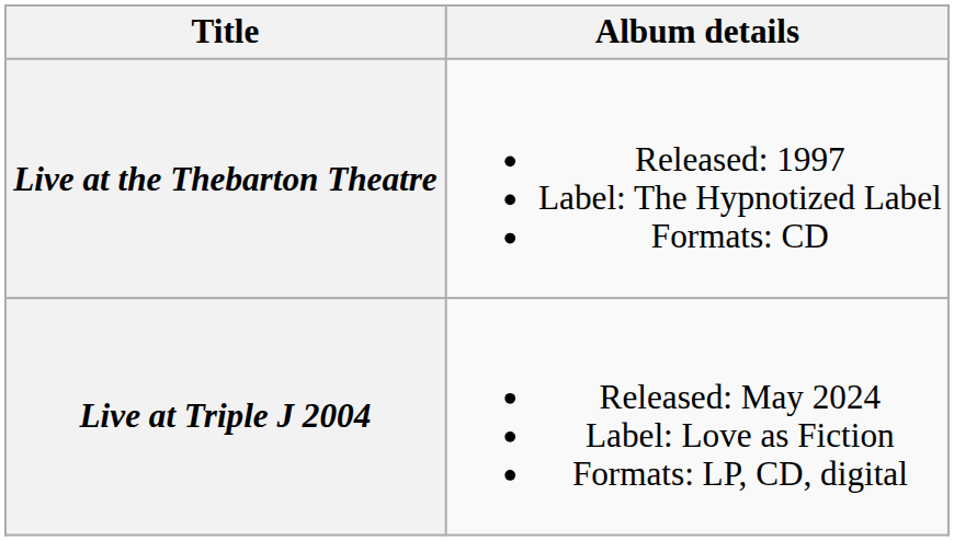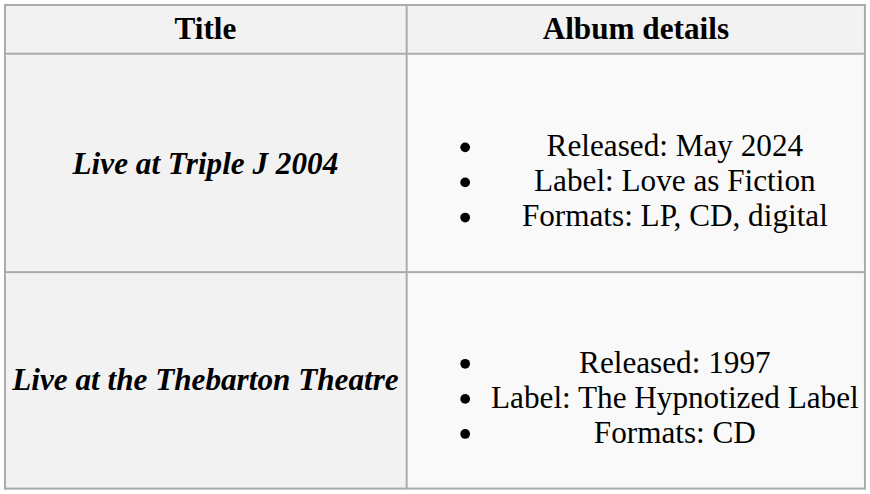rows swapped: Live at the Thebarton Theatre <-> Live at Triple J 2004
